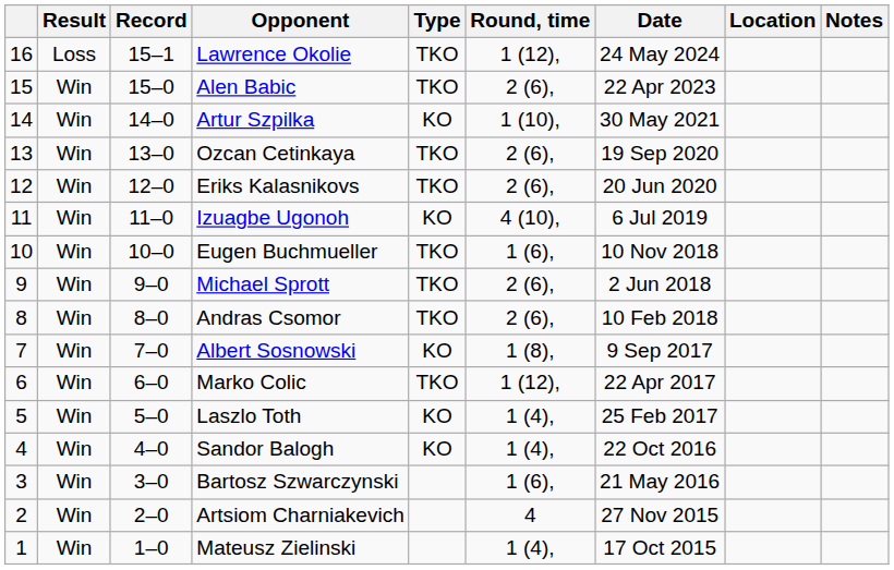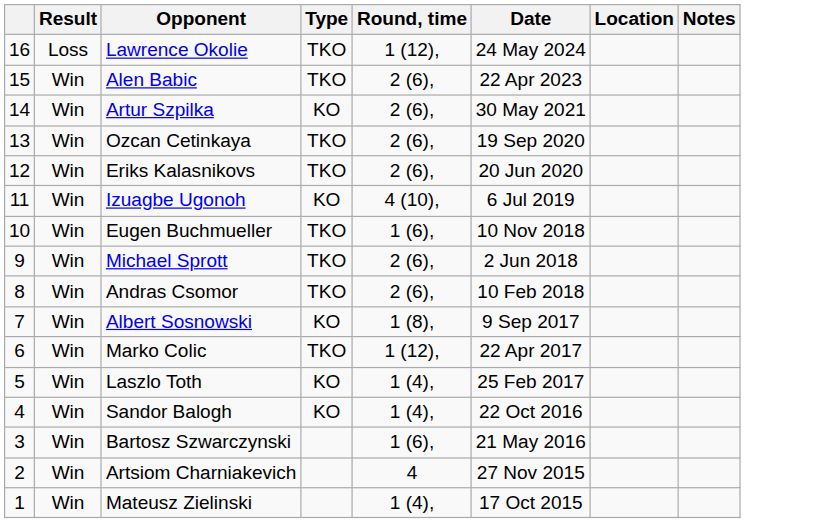- column: Record | 15–1 | 15–0 | 14–0 | 13–0 | 12–0 | 11–0 | 10–0 | 9–0 | 8–0 | 7–0 | 6–0 | 5–0 | 4–0 | 3–0 | 2–0 | 1–0
Artur Szpilka | Round, time: 1 (10), -> 2 (6),
